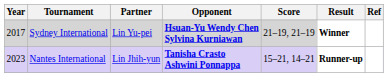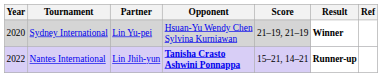Sydney International | Year: 2017 -> 2020
Sydney International | Opponent: bold -> normal
Nantes International | Year: 2023 -> 2022
